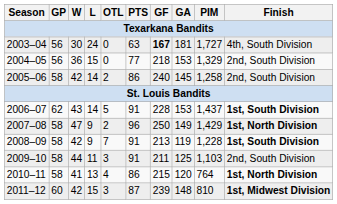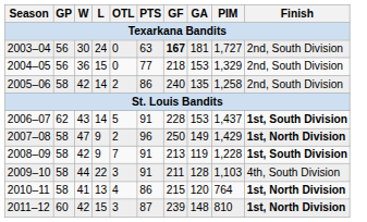2003–04 | Finish: 4th, South Division -> 2nd, South Division
2005–06 | GA: 145 -> 135
2009–10 | L: 11 -> 22
2009–10 | GA: 125 -> 128
2009–10 | Finish: 2nd, South Division -> 4th, South Division
2011–12 | Finish: 1st, Midwest Division -> 1st, North Division
